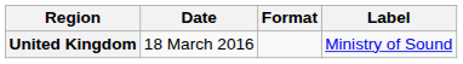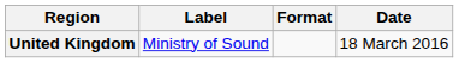columns swapped: Date <-> Label
